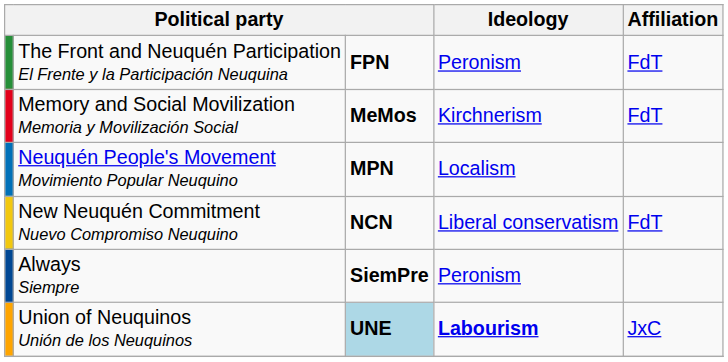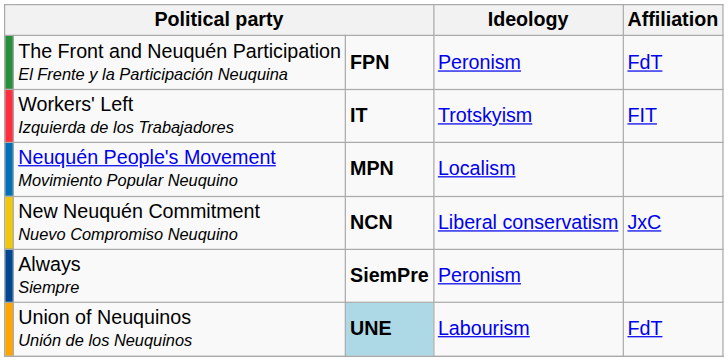+ row: Workers' Left Izquierda de los Trabajadores | IT | Trotskyism | FIT
- row: Memory and Social Movilization Memoria y Movilización Social | MeMos | Kirchnerism | FdT
New Neuquén Commitment Nuevo Compromiso Neuquino | Affiliation: FdT -> JxC
Union of Neuquinos Unión de los Neuquinos | Ideology: bold -> normal
Union of Neuquinos Unión de los Neuquinos | Affiliation: JxC -> FdT
